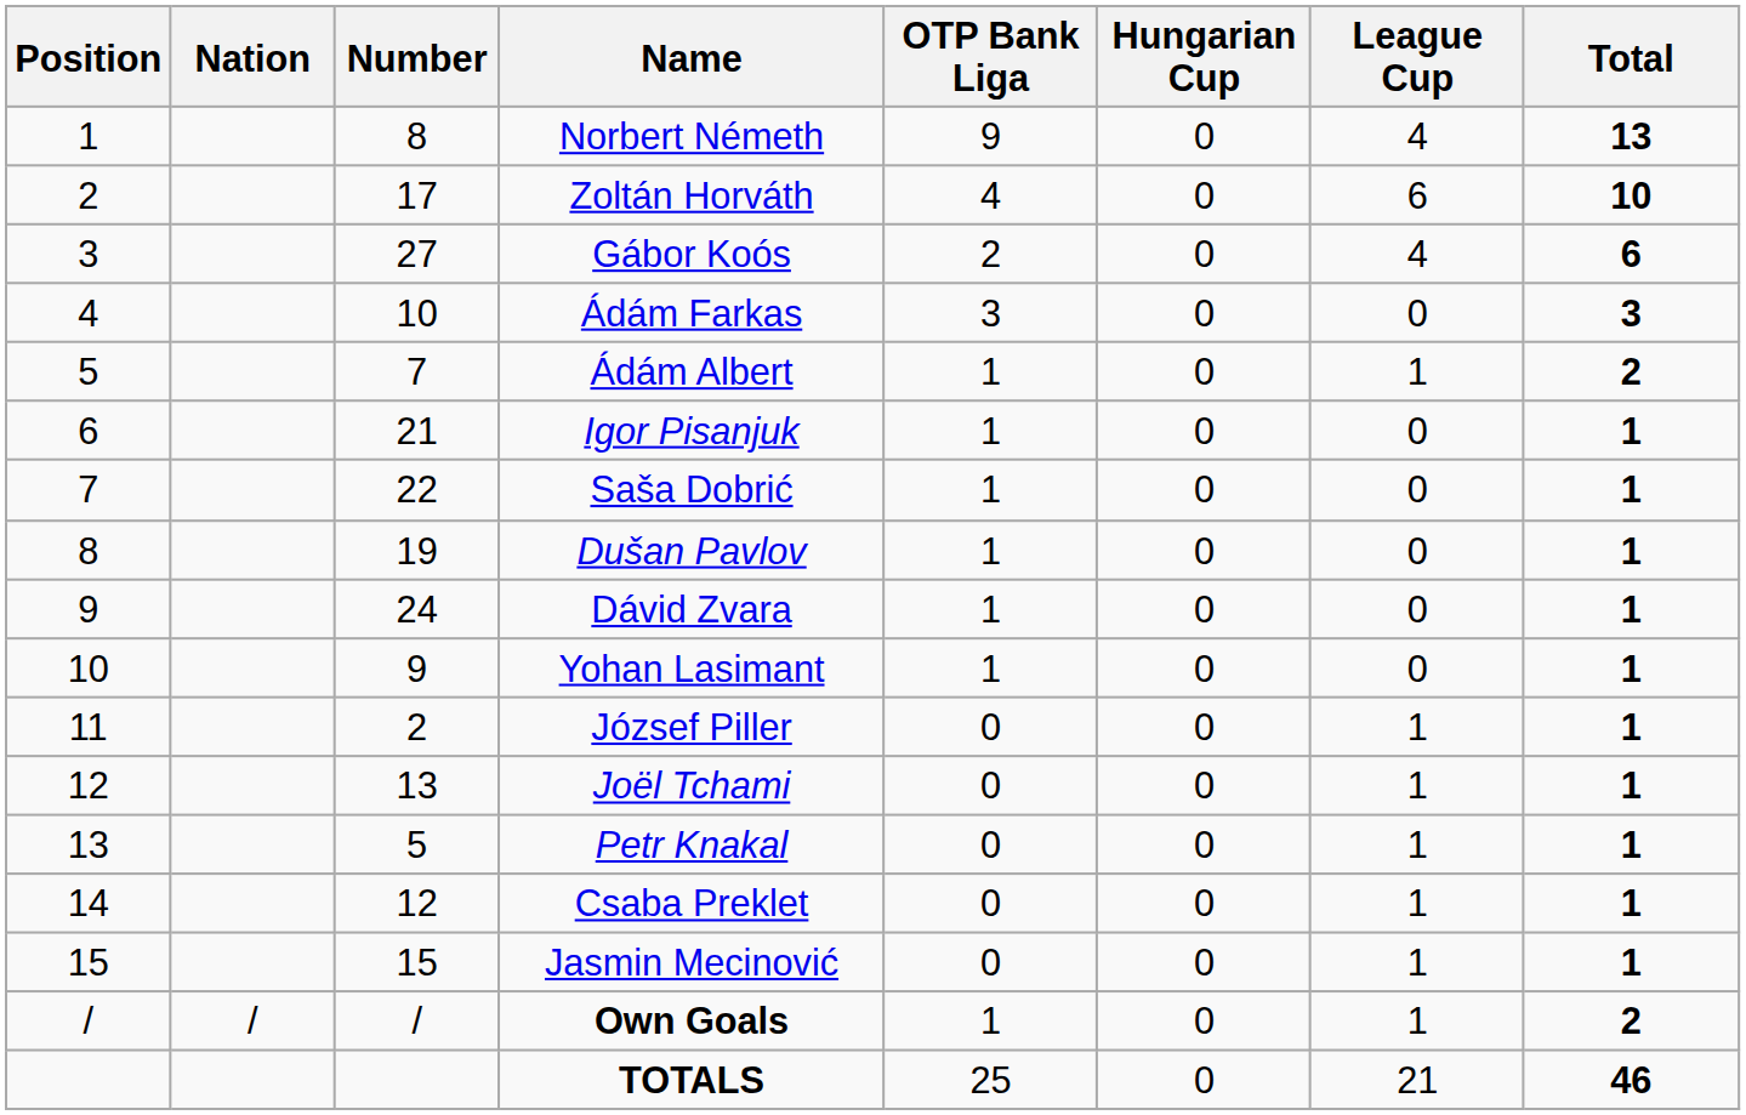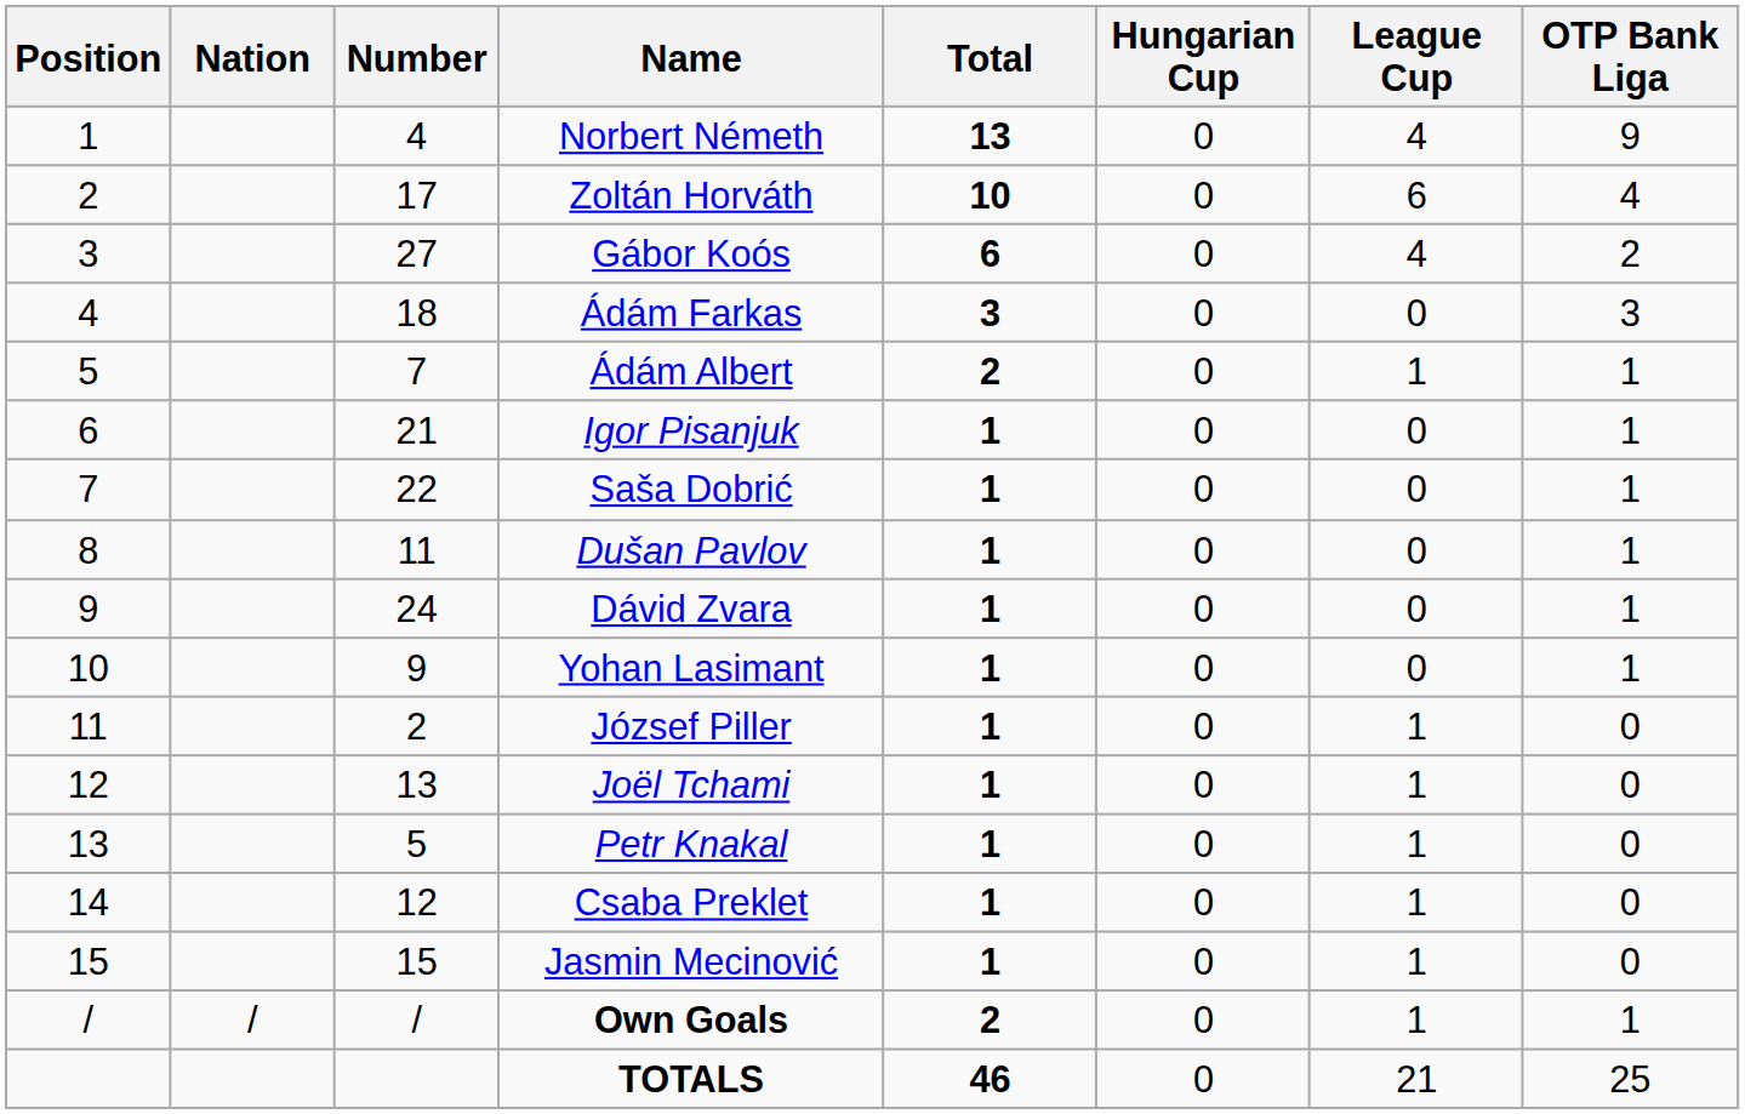columns swapped: OTP Bank Liga <-> Total
Norbert Németh | Number: 8 -> 4
Ádám Farkas | Number: 10 -> 18
Dušan Pavlov | Number: 19 -> 11
